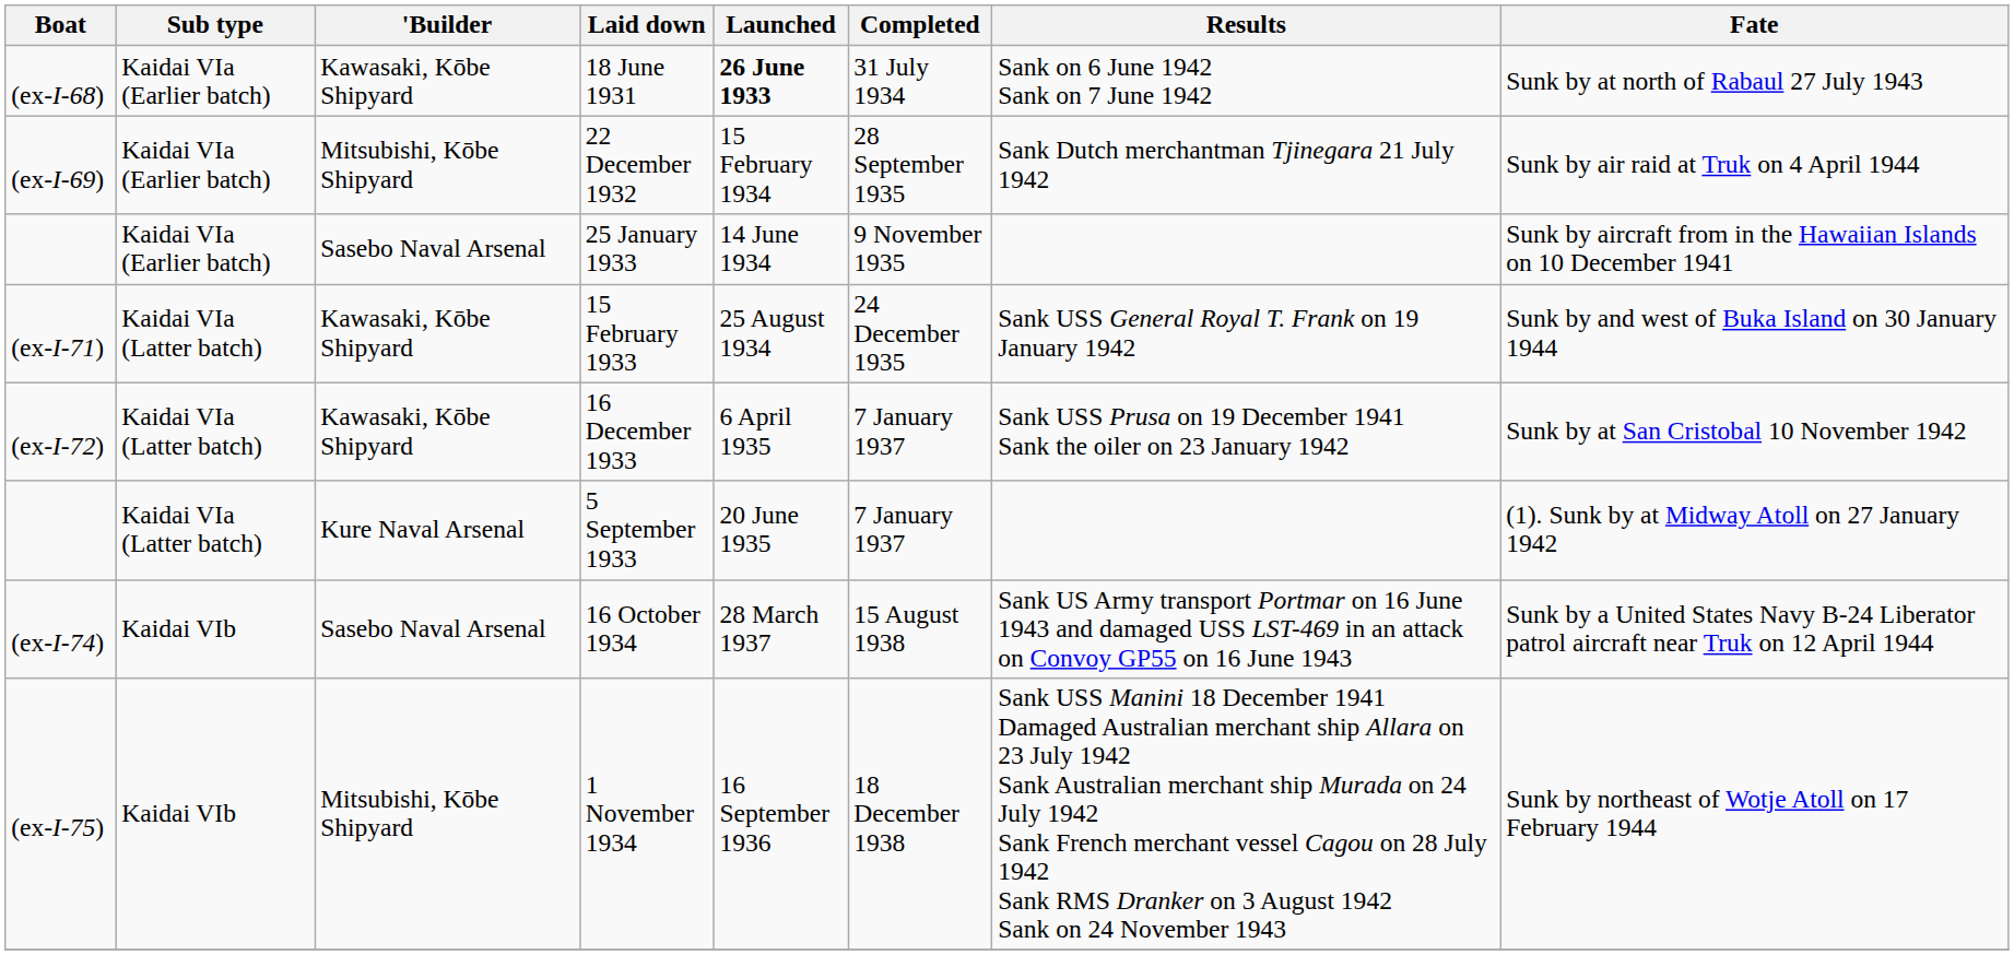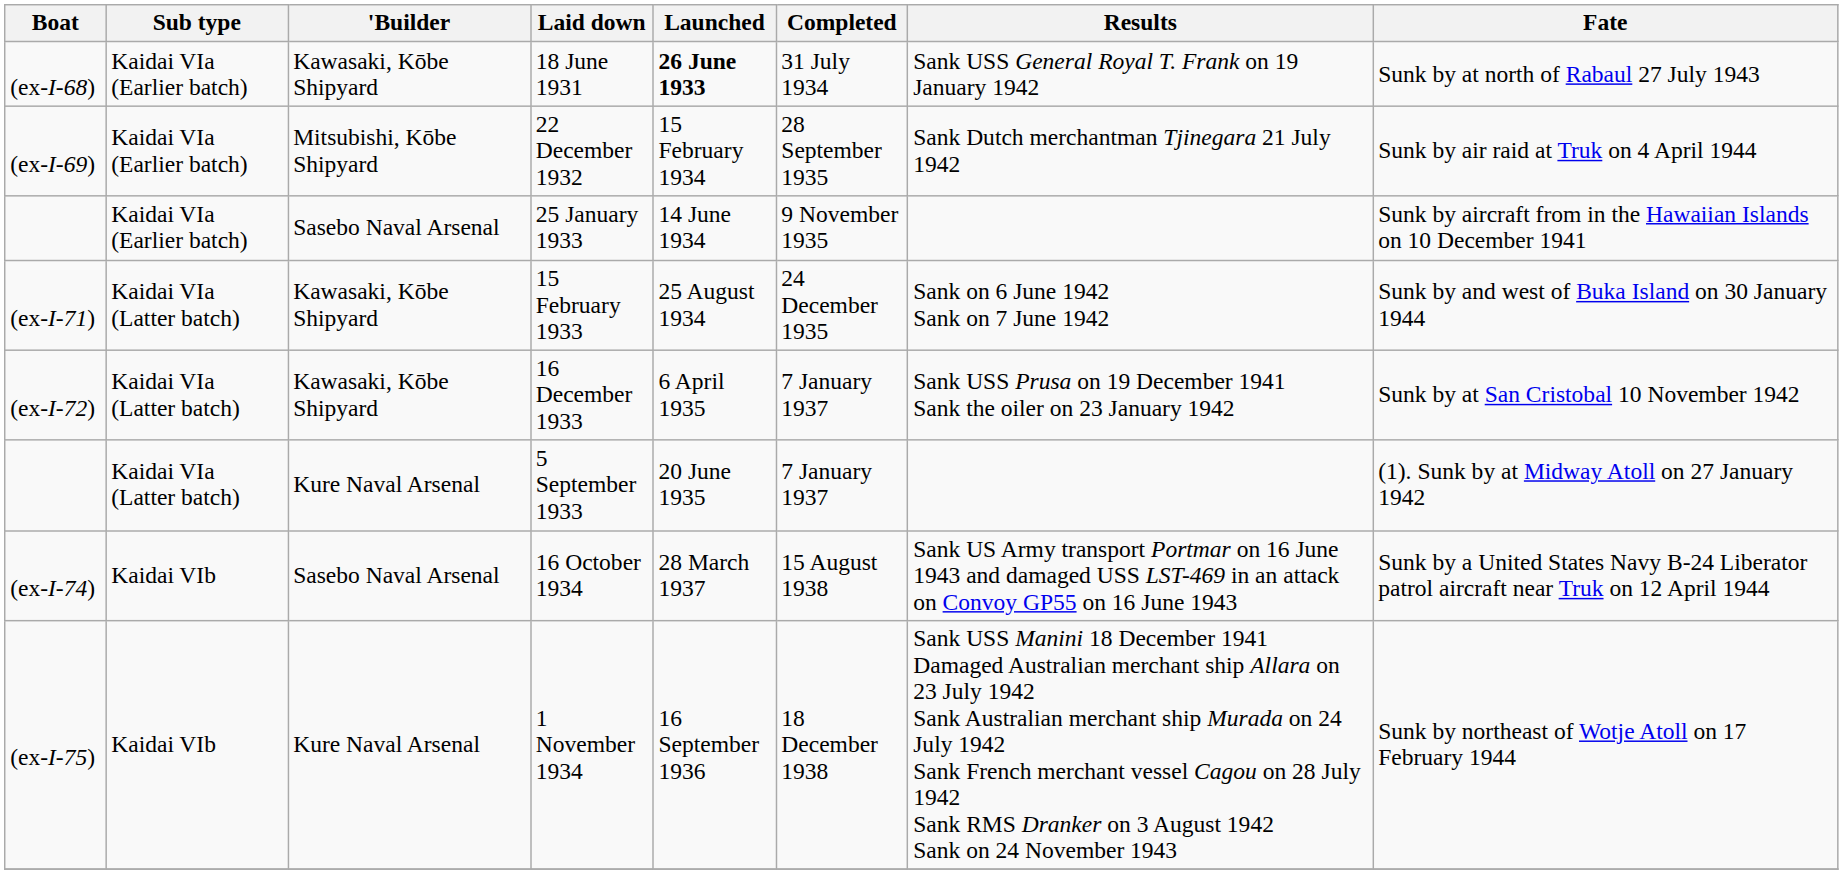18 June 1931 | Results: Sank on 6 June 1942 Sank on 7 June 1942 -> Sank USS General Royal T. Frank on 19 January 1942
15 February 1933 | Results: Sank USS General Royal T. Frank on 19 January 1942 -> Sank on 6 June 1942 Sank on 7 June 1942
1 November 1934 | 'Builder: Mitsubishi, Kōbe Shipyard -> Kure Naval Arsenal
